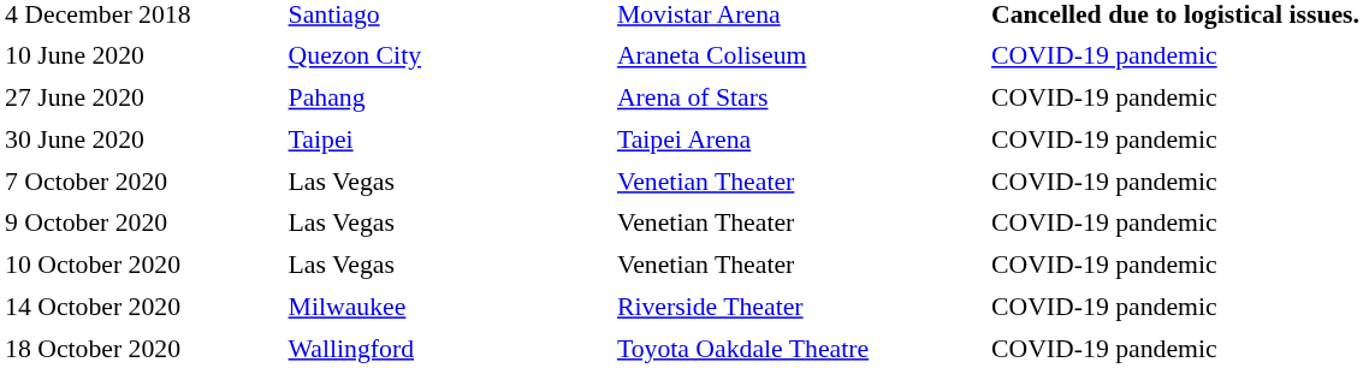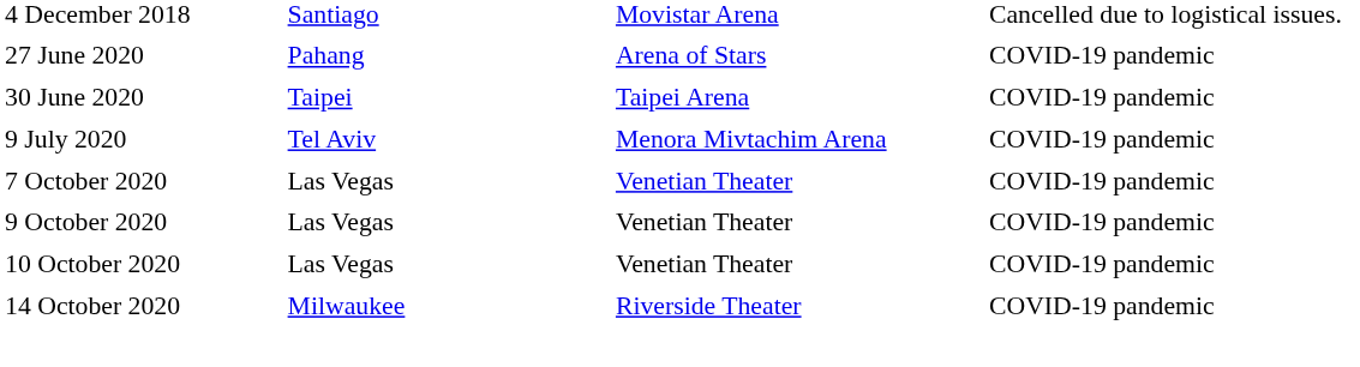4 December 2018 | column 4: bold -> normal
- row: 10 June 2020 | Quezon City | Araneta Coliseum | COVID-19 pandemic
+ row: 9 July 2020 | Tel Aviv | Menora Mivtachim Arena | COVID-19 pandemic
- row: 18 October 2020 | Wallingford | Toyota Oakdale Theatre | COVID-19 pandemic
